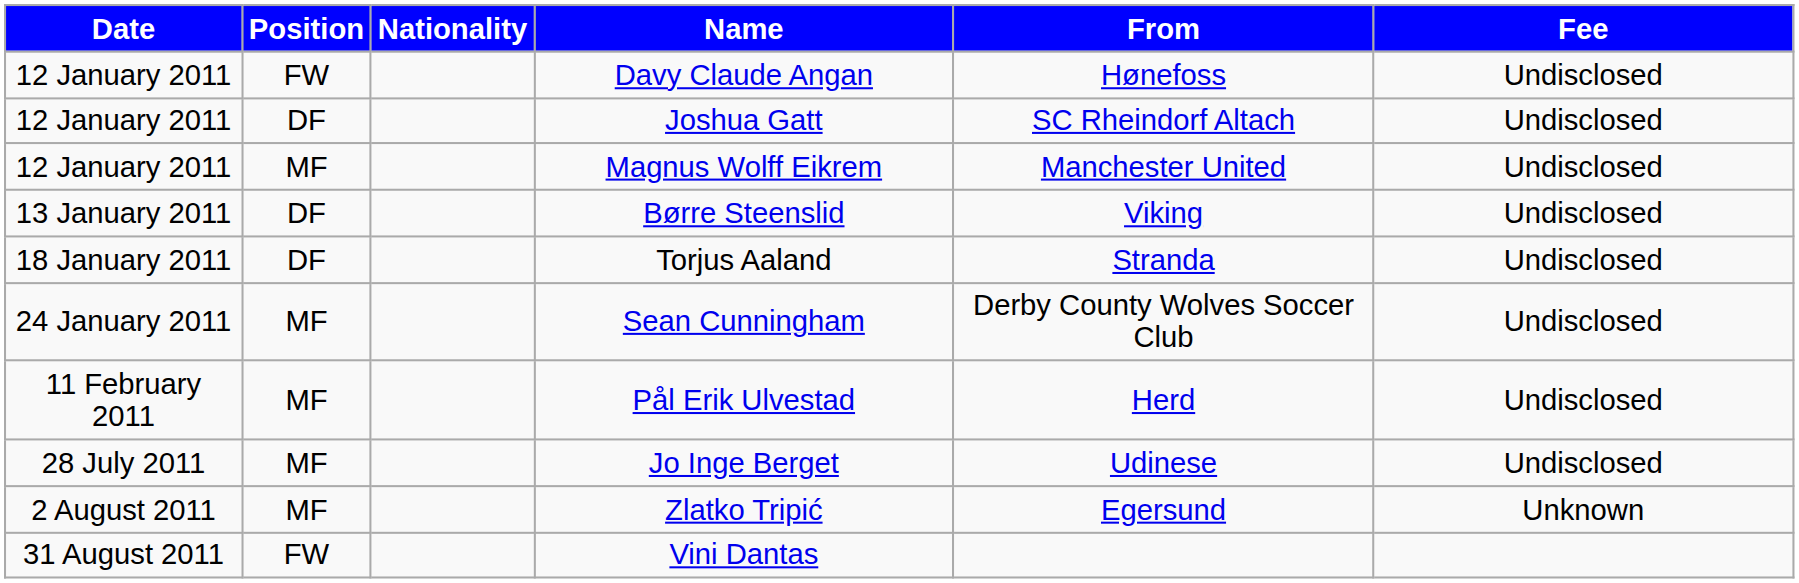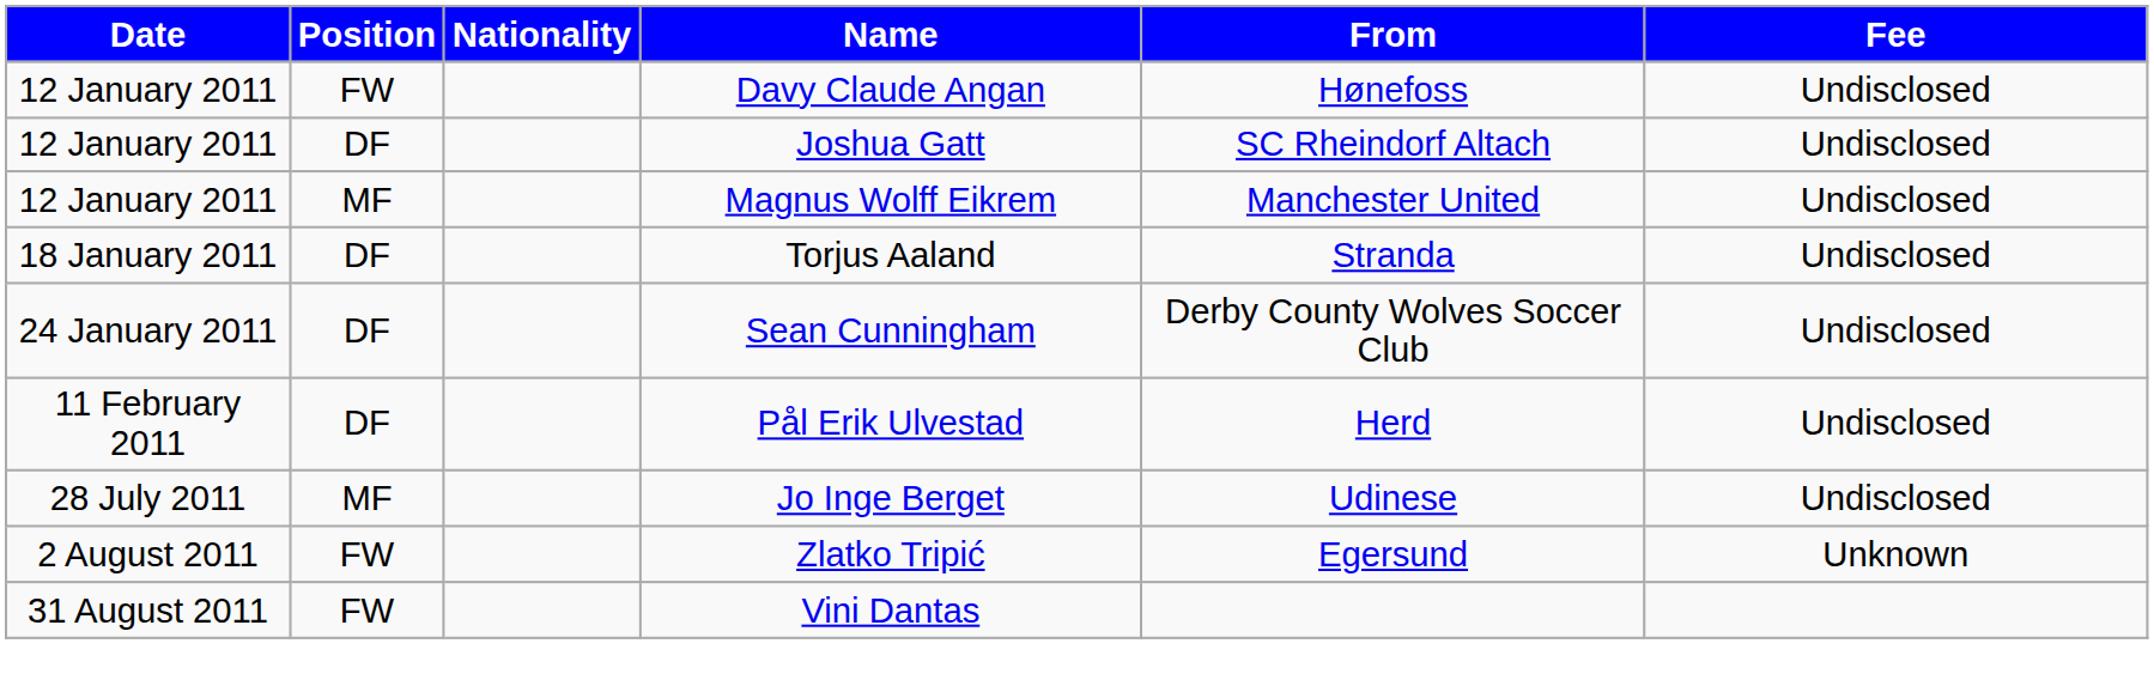- row: 13 January 2011 | DF | Børre Steenslid | Viking | Undisclosed
Sean Cunningham | Position: MF -> DF
Pål Erik Ulvestad | Position: MF -> DF
Zlatko Tripić | Position: MF -> FW
